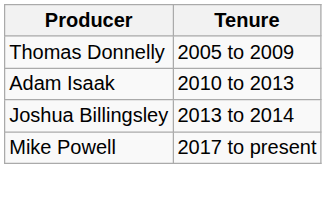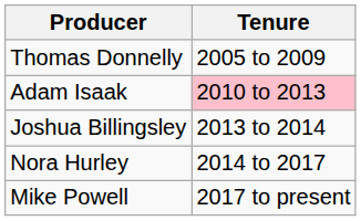Adam Isaak | Tenure: no background -> pink background
+ row: Nora Hurley | 2014 to 2017
